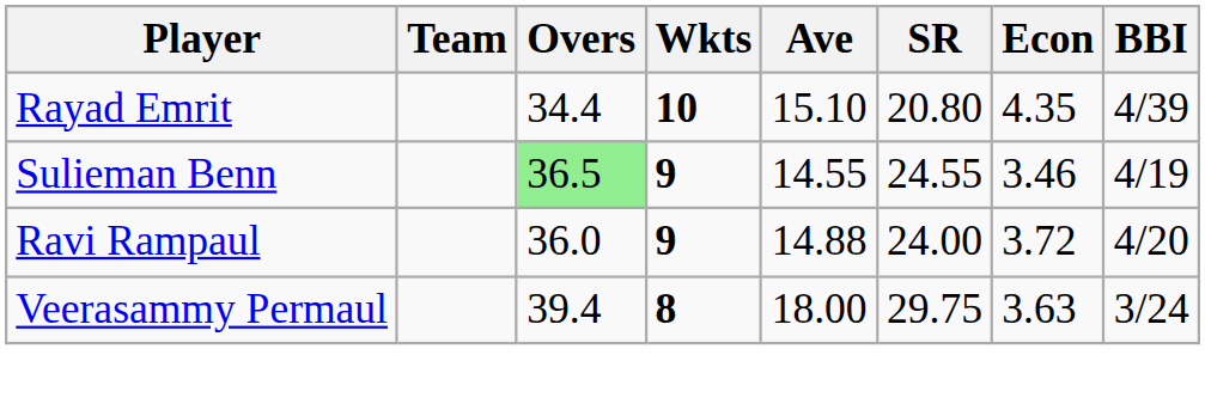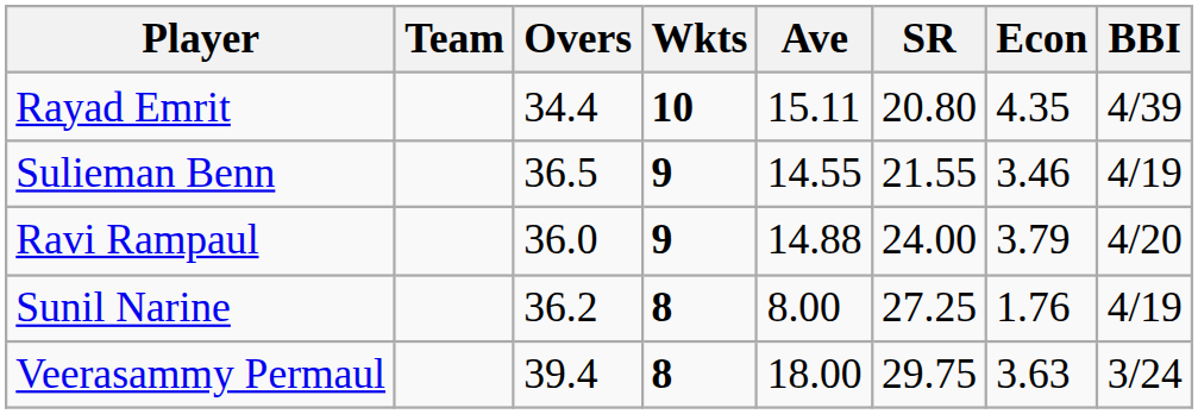Rayad Emrit | Ave: 15.10 -> 15.11
Sulieman Benn | Overs: lightgreen background -> no background
Sulieman Benn | SR: 24.55 -> 21.55
Ravi Rampaul | Econ: 3.72 -> 3.79
+ row: Sunil Narine | 36.2 | 8 | 8.00 | 27.25 | 1.76 | 4/19
